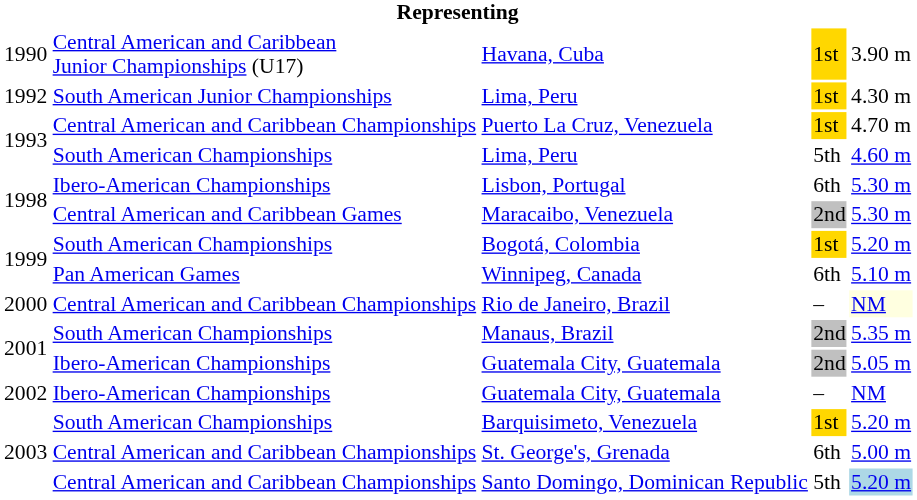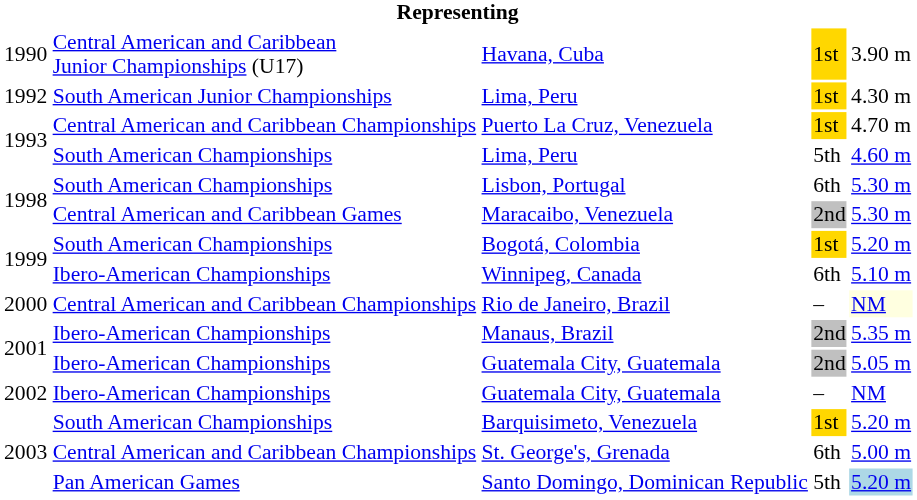Lisbon, Portugal | column 2: Ibero-American Championships -> South American Championships
Winnipeg, Canada | column 2: Pan American Games -> Ibero-American Championships
Manaus, Brazil | column 2: South American Championships -> Ibero-American Championships
Santo Domingo, Dominican Republic | column 2: Central American and Caribbean Championships -> Pan American Games
